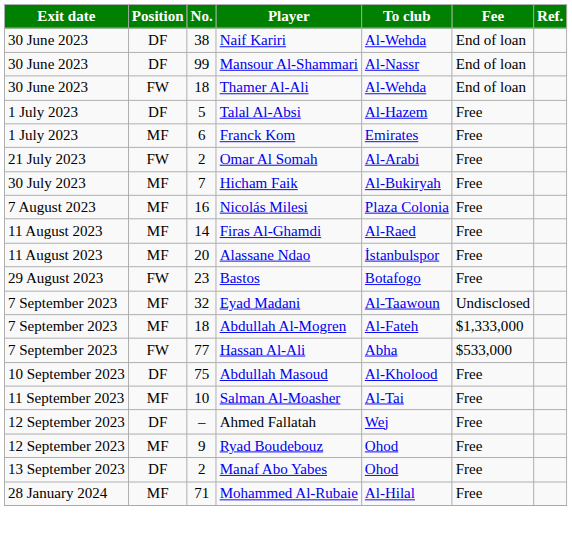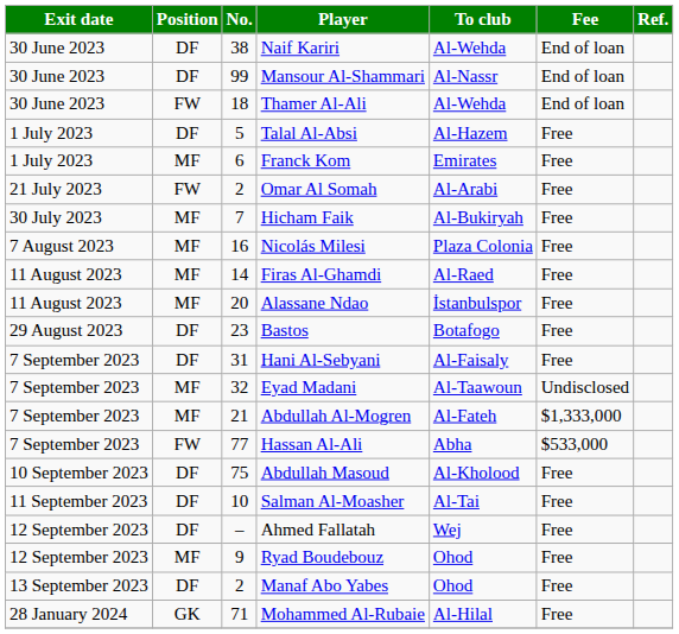Bastos | Position: FW -> DF
+ row: 7 September 2023 | DF | 31 | Hani Al-Sebyani | Al-Faisaly | Free
Abdullah Al-Mogren | No.: 18 -> 21
Salman Al-Moasher | Position: MF -> DF
Mohammed Al-Rubaie | Position: MF -> GK
